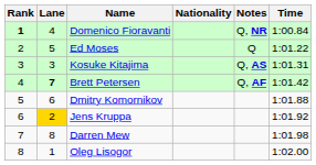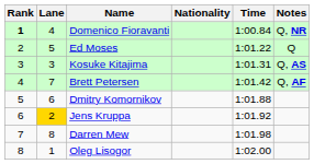columns swapped: Time <-> Notes
Brett Petersen | Lane: bold -> normal
